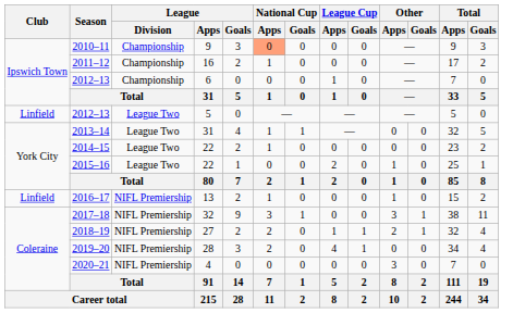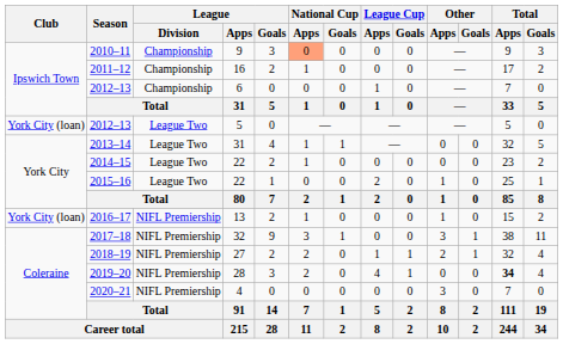2012–13 / 5 | Club: Linfield -> York City (loan)
2016–17 | Club: Linfield -> York City (loan)
2019–20 | Total / Apps: normal -> bold
